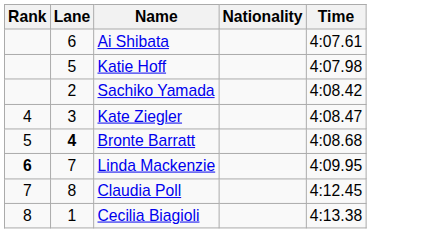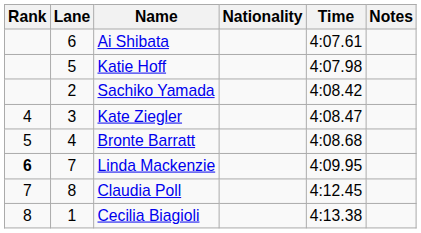+ column: Notes
Bronte Barratt | Lane: bold -> normal
